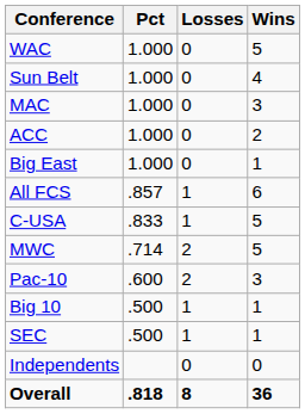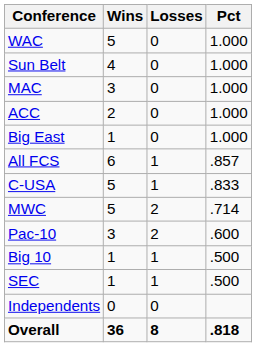columns swapped: Wins <-> Pct
